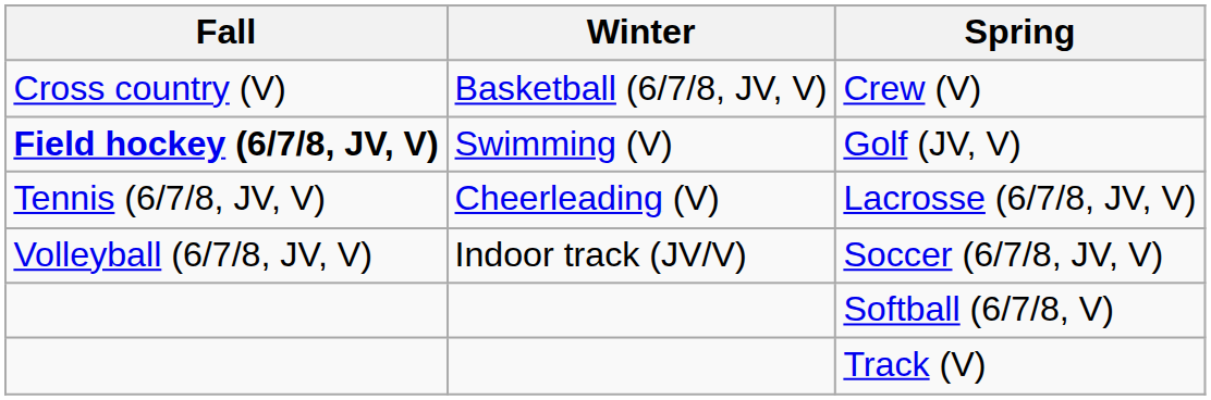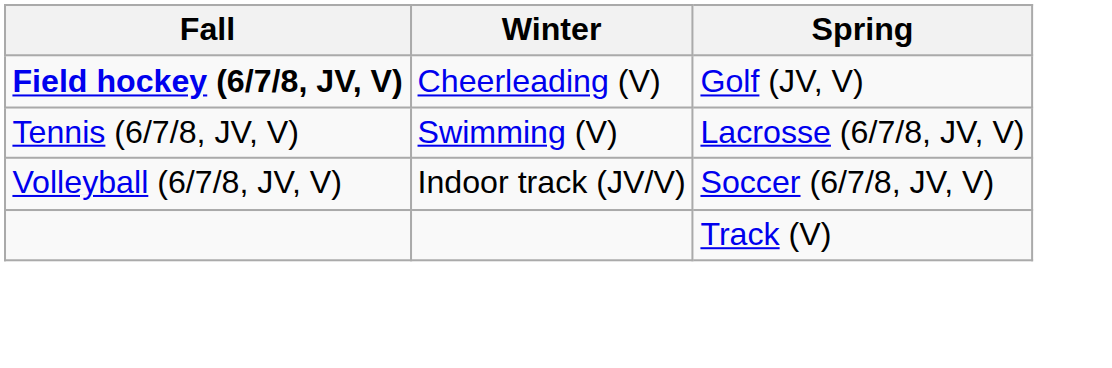- row: Cross country (V) | Basketball (6/7/8, JV, V) | Crew (V)
Golf (JV, V) | Winter: Swimming (V) -> Cheerleading (V)
Lacrosse (6/7/8, JV, V) | Winter: Cheerleading (V) -> Swimming (V)
- row: Softball (6/7/8, V)
